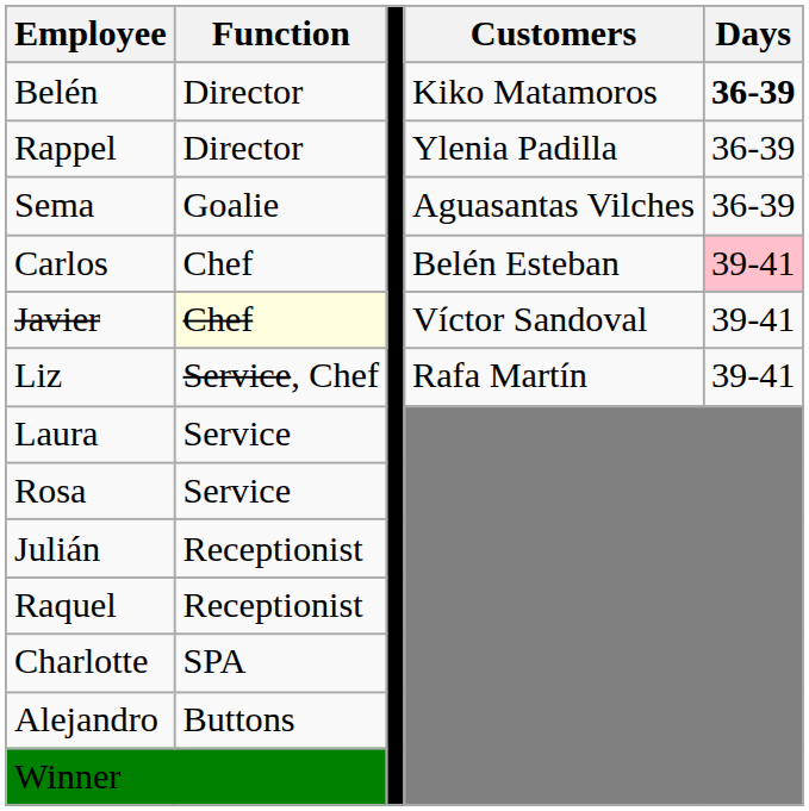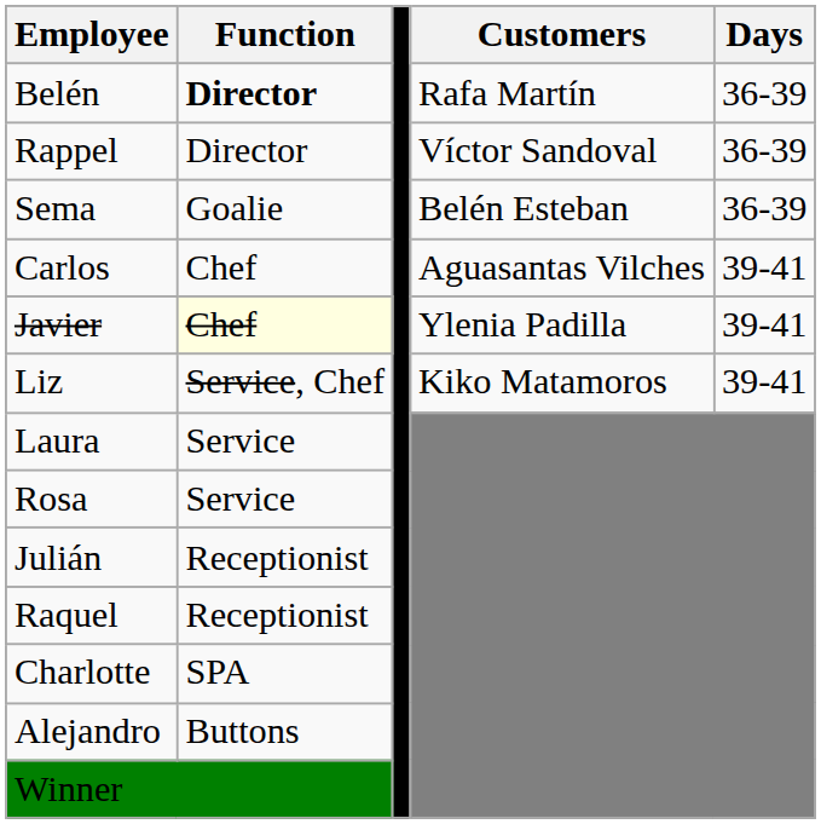Belén | Function: normal -> bold
Belén | Customers: Kiko Matamoros -> Rafa Martín
Belén | Days: bold -> normal
Rappel | Customers: Ylenia Padilla -> Víctor Sandoval
Sema | Customers: Aguasantas Vilches -> Belén Esteban
Carlos | Customers: Belén Esteban -> Aguasantas Vilches
Carlos | Days: pink background -> no background
Javier | Customers: Víctor Sandoval -> Ylenia Padilla
Liz | Customers: Rafa Martín -> Kiko Matamoros
